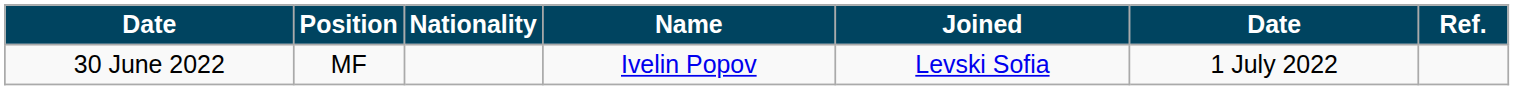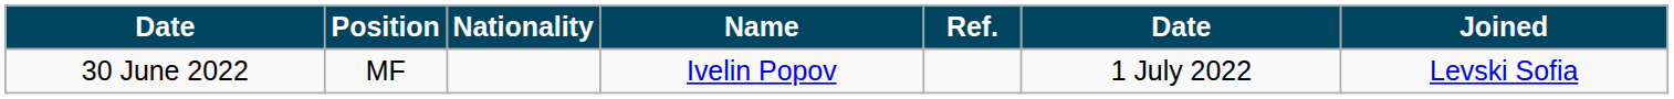columns swapped: Joined <-> Ref.
